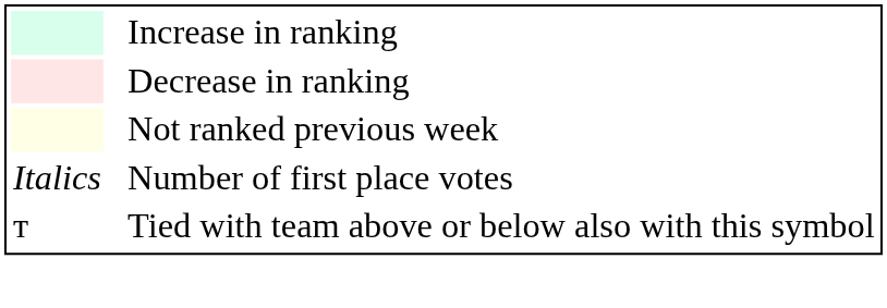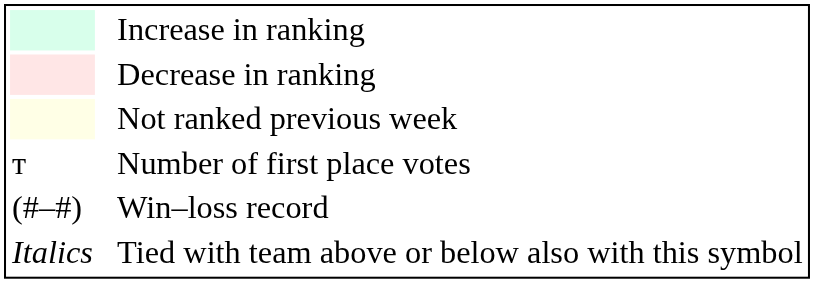Number of first place votes | column 1: Italics -> т
+ row: (#–#) | Win–loss record
Tied with team above or below also with this symbol | column 1: т -> Italics
